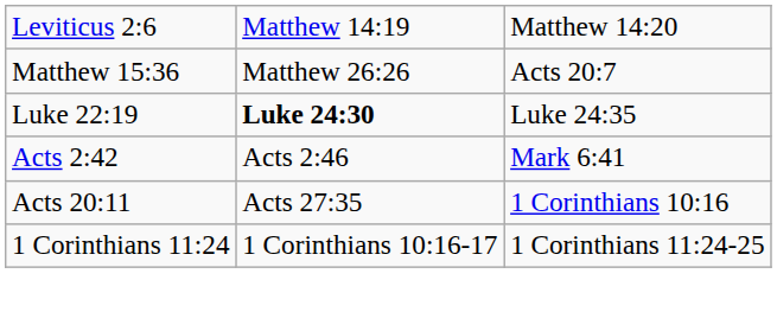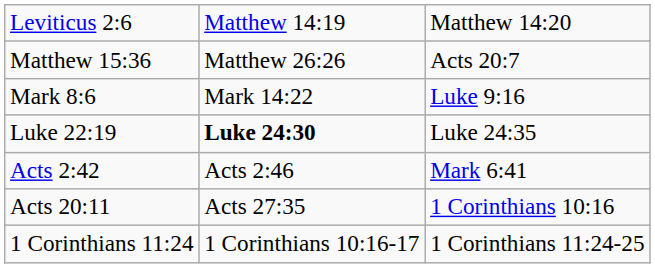+ row: Mark 8:6 | Mark 14:22 | Luke 9:16
